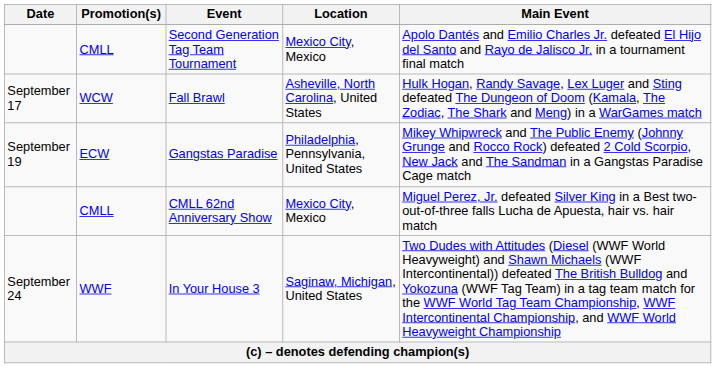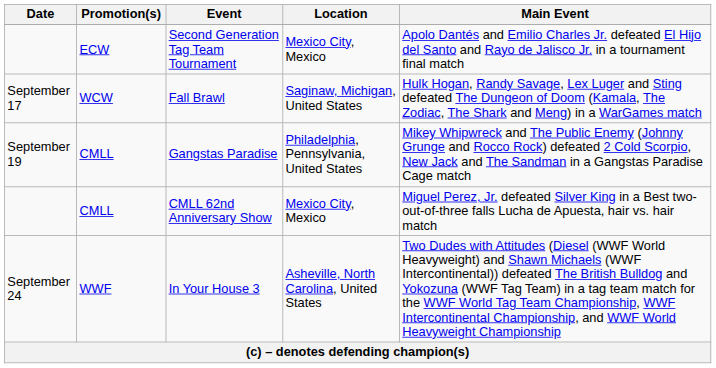Second Generation Tag Team Tournament | Promotion(s): CMLL -> ECW
Fall Brawl | Location: Asheville, North Carolina, United States -> Saginaw, Michigan, United States
Gangstas Paradise | Promotion(s): ECW -> CMLL
In Your House 3 | Location: Saginaw, Michigan, United States -> Asheville, North Carolina, United States
